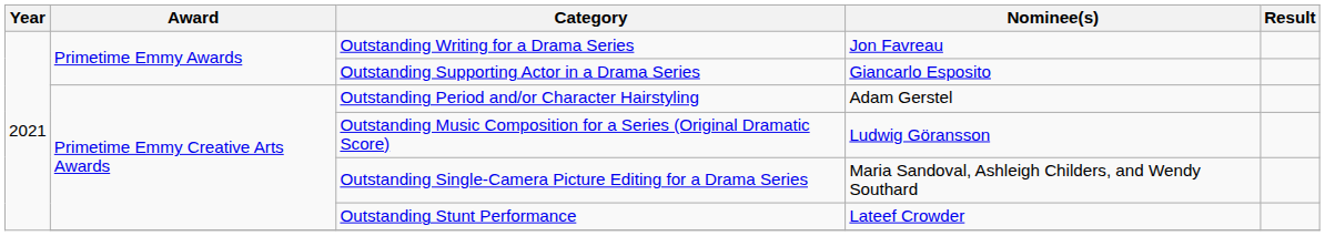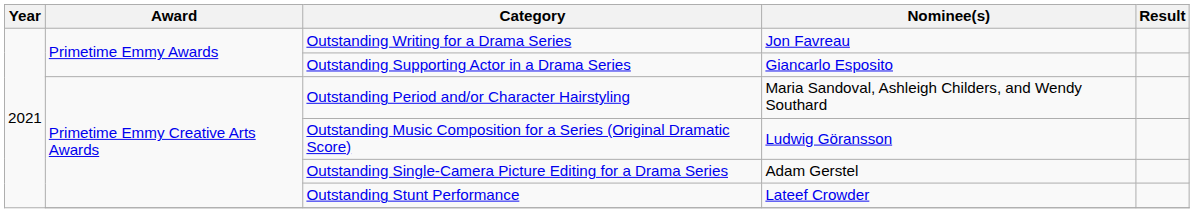Outstanding Period and/or Character Hairstyling | Nominee(s): Adam Gerstel -> Maria Sandoval, Ashleigh Childers, and Wendy Southard
Outstanding Single-Camera Picture Editing for a Drama Series | Nominee(s): Maria Sandoval, Ashleigh Childers, and Wendy Southard -> Adam Gerstel
